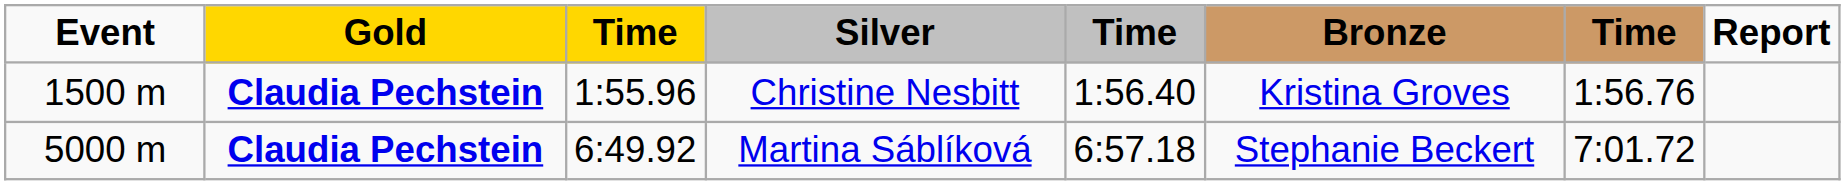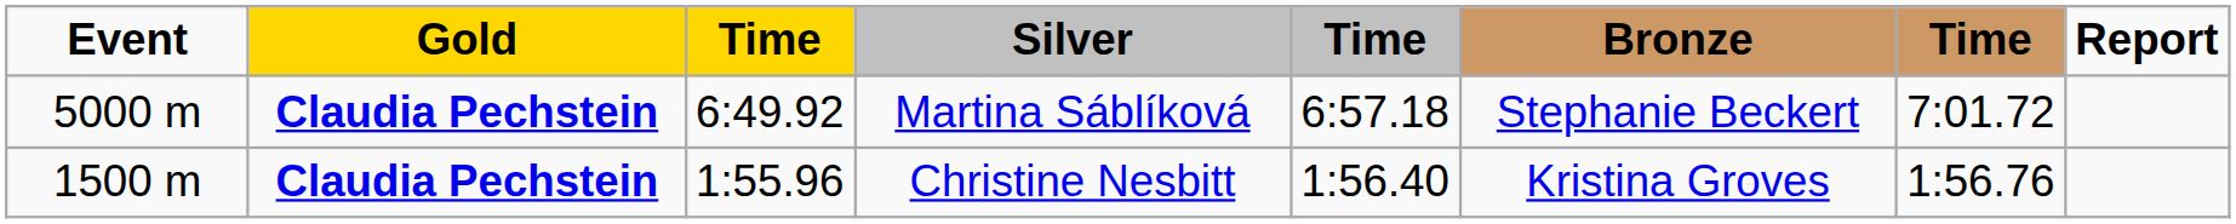rows swapped: Christine Nesbitt <-> Martina Sáblíková
